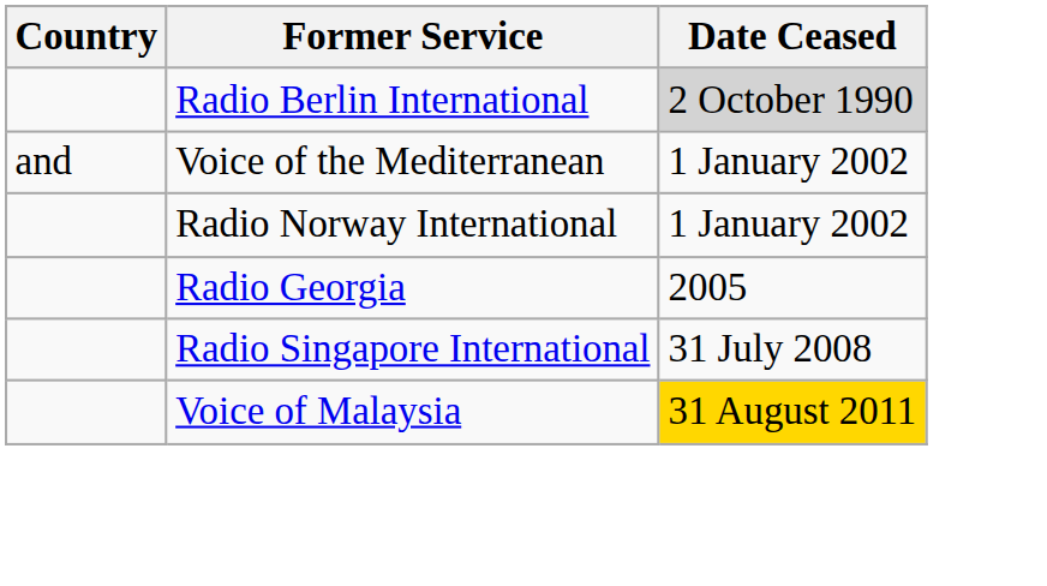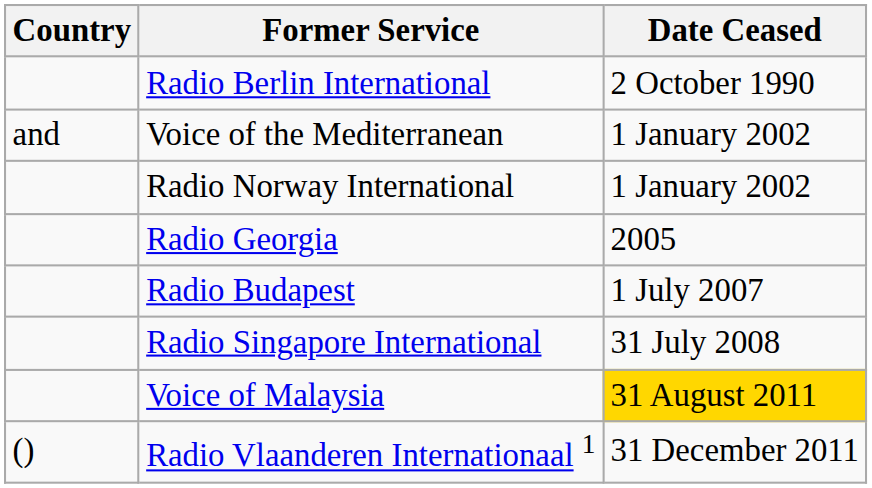Radio Berlin International | Date Ceased: lightgrey background -> no background
+ row: Radio Budapest | 1 July 2007
+ row: () | Radio Vlaanderen Internationaal 1 | 31 December 2011
